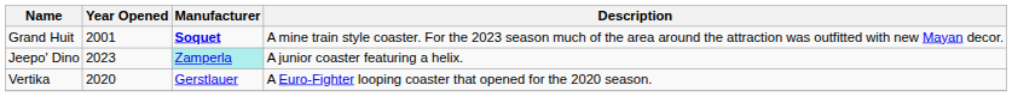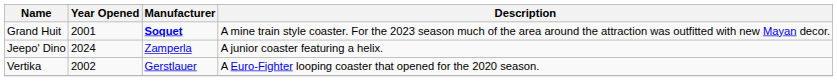Jeepo' Dino | Year Opened: 2023 -> 2024
Jeepo' Dino | Manufacturer: paleturquoise background -> no background
Vertika | Year Opened: 2020 -> 2002
